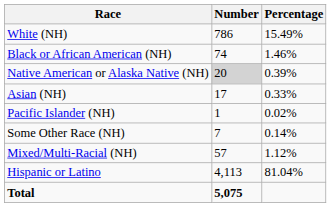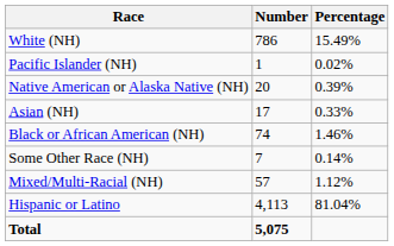rows swapped: Black or African American (NH) <-> Pacific Islander (NH)
Native American or Alaska Native (NH) | Number: lightgrey background -> no background
